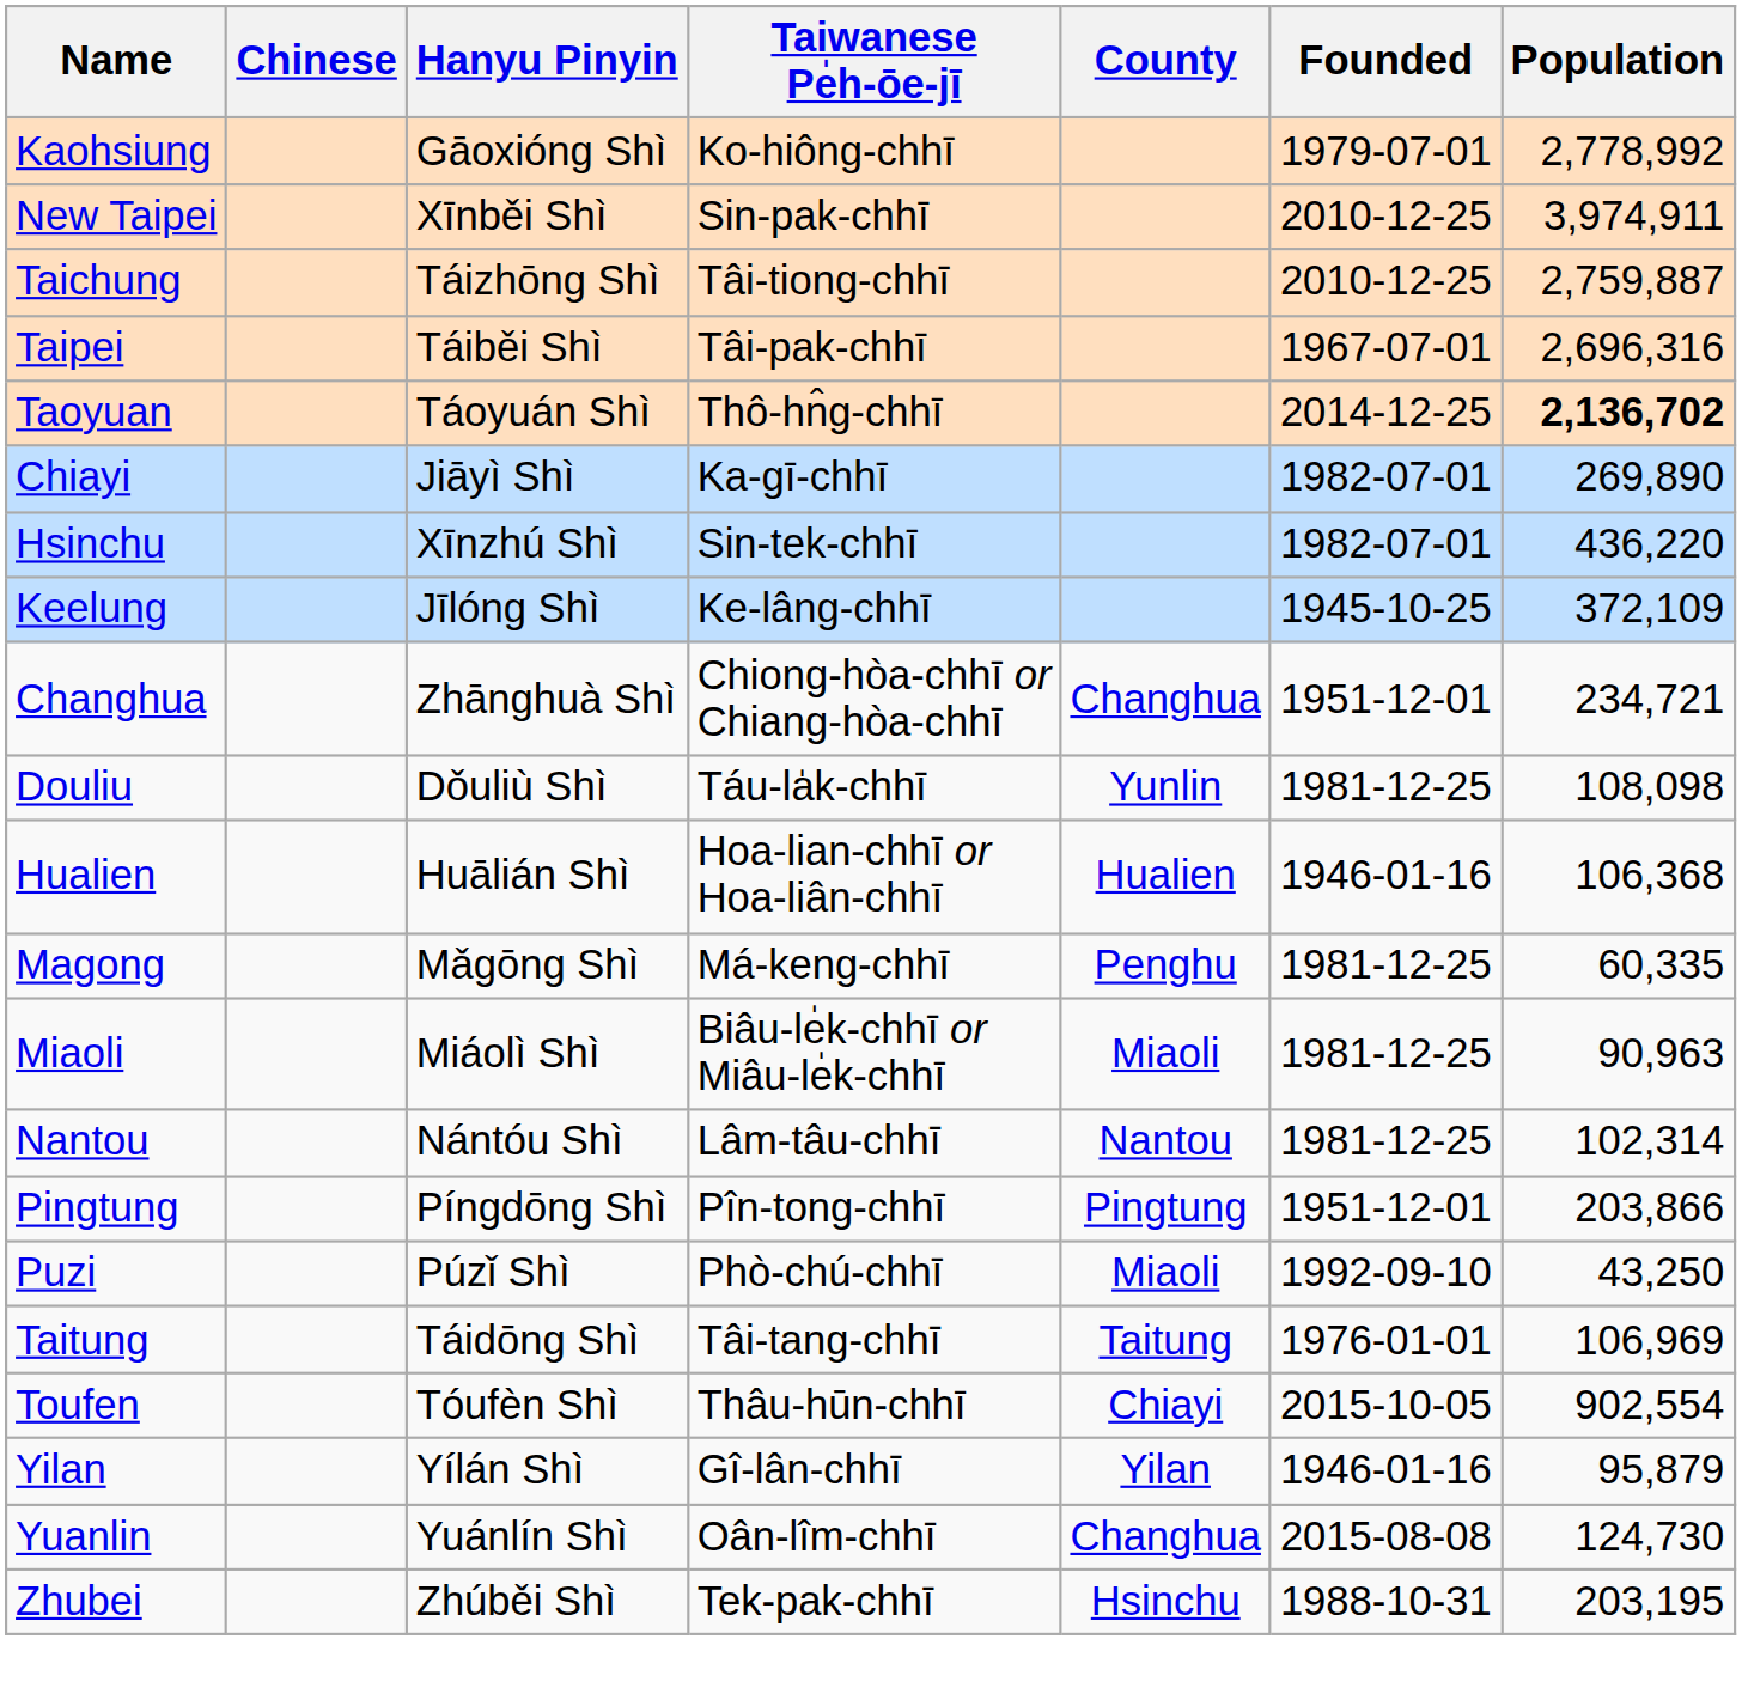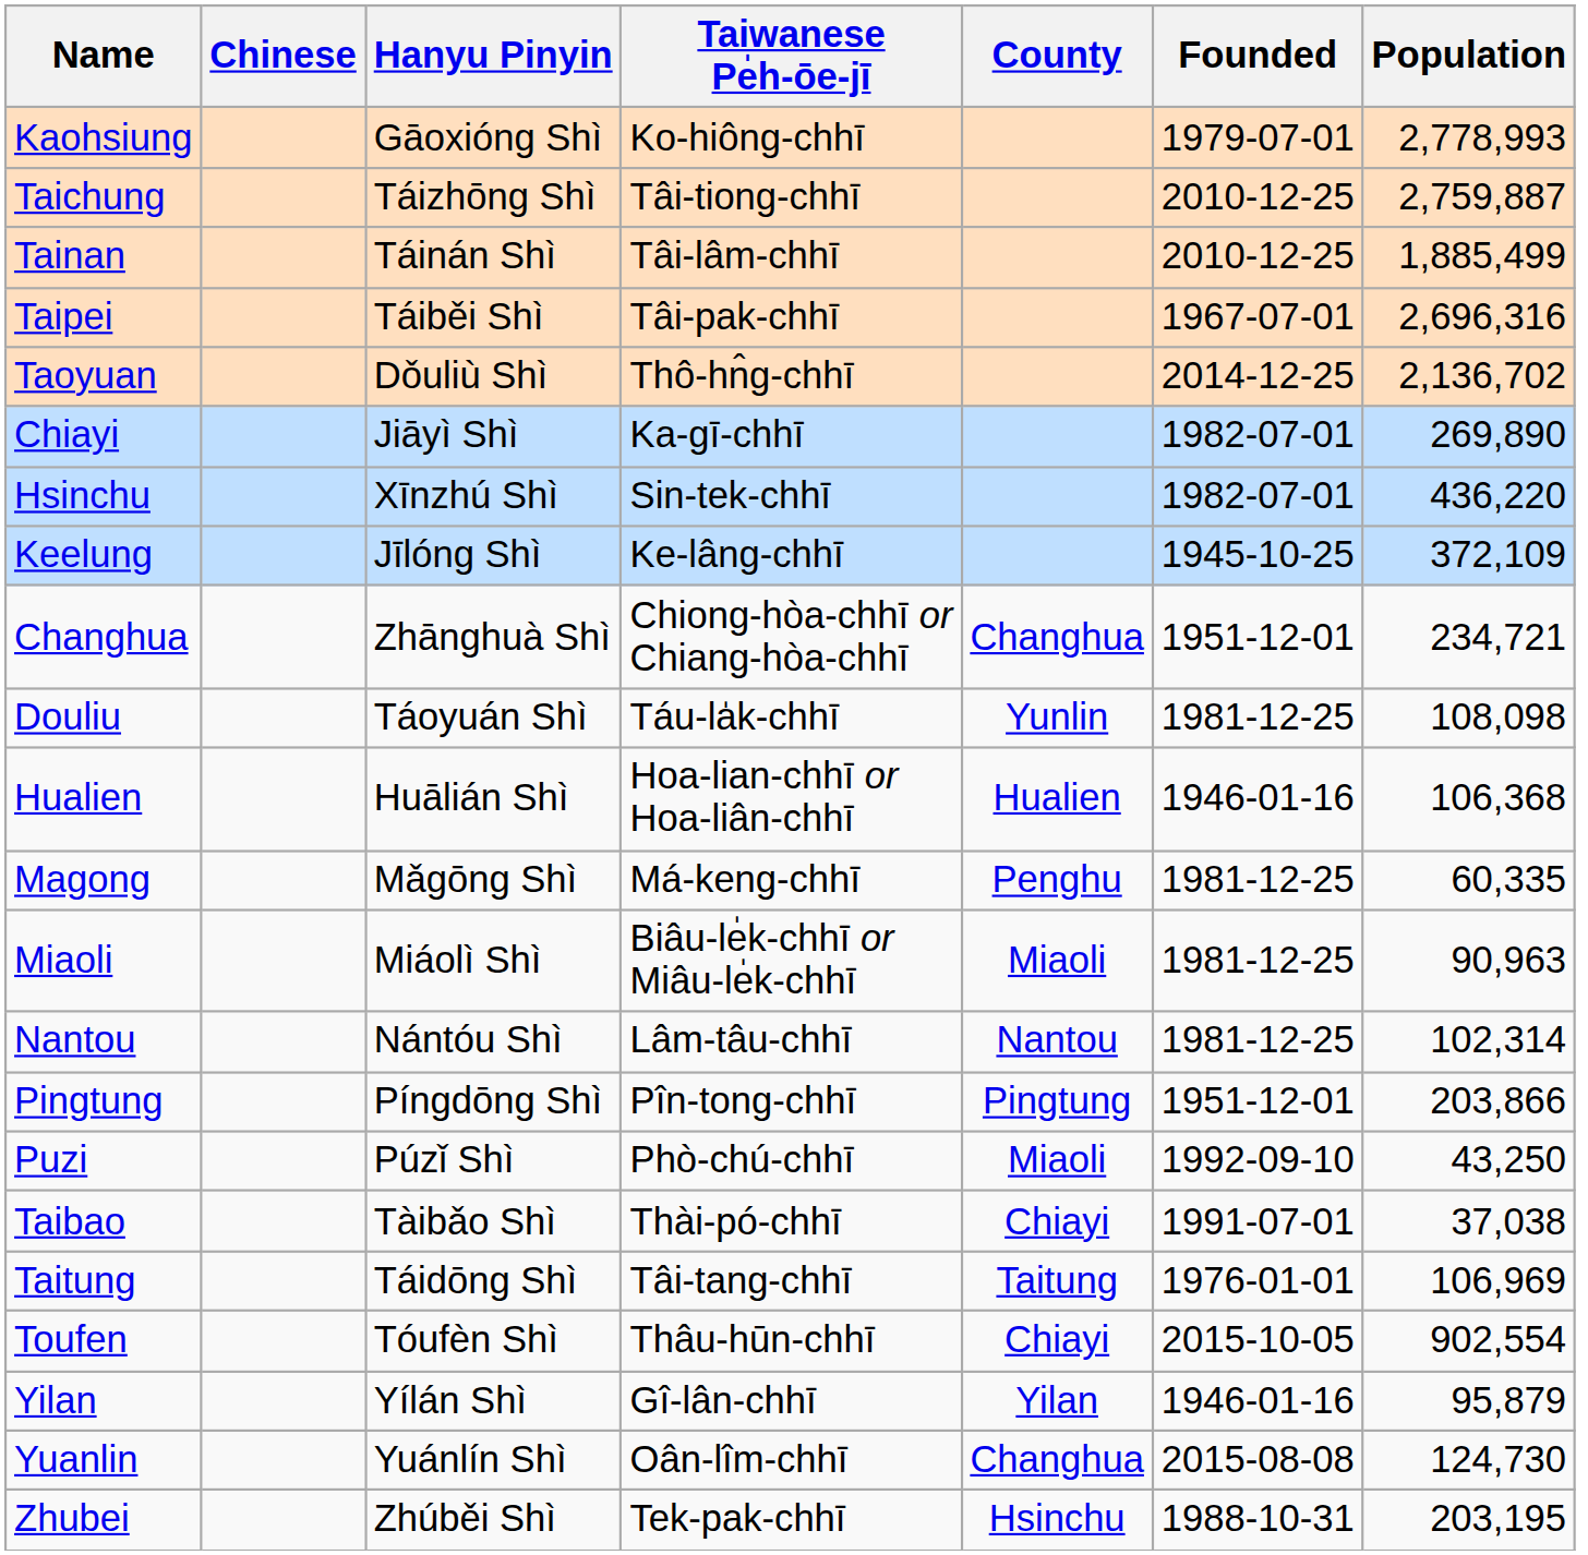Kaohsiung | Population: 2,778,992 -> 2,778,993
- row: New Taipei | Xīnběi Shì | Sin-pak-chhī | 2010-12-25 | 3,974,911
+ row: Tainan | Táinán Shì | Tâi-lâm-chhī | 2010-12-25 | 1,885,499
Taoyuan | Hanyu Pinyin: Táoyuán Shì -> Dǒuliù Shì
Taoyuan | Population: bold -> normal
Douliu | Hanyu Pinyin: Dǒuliù Shì -> Táoyuán Shì
+ row: Taibao | Tàibǎo Shì | Thài-pó-chhī | Chiayi | 1991-07-01 | 37,038
